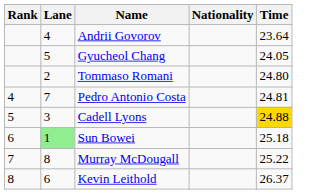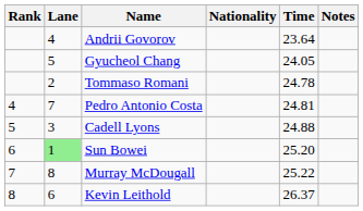+ column: Notes
Tommaso Romani | Time: 24.80 -> 24.78
Cadell Lyons | Time: gold background -> no background
Sun Bowei | Time: 25.18 -> 25.20
